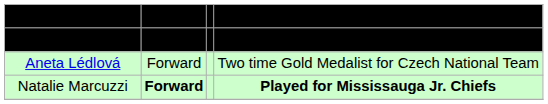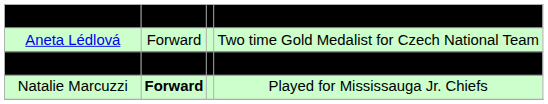rows swapped: Aneta Lédlová <-> Emma Low-A-Chee
Natalie Marcuzzi | column 4: bold -> normal
